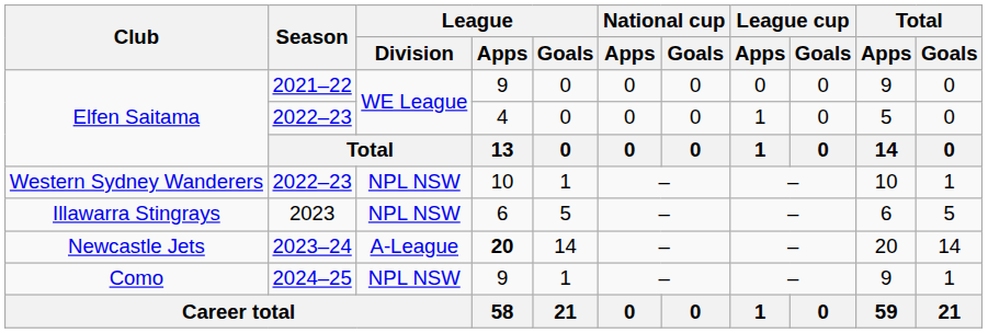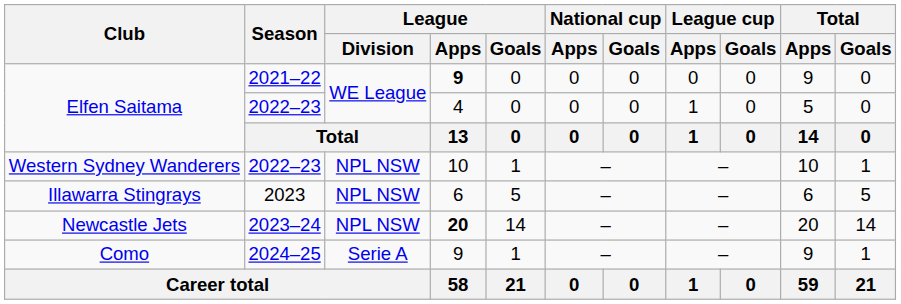Elfen Saitama / 2021–22 | League / Apps: normal -> bold
Newcastle Jets | League / Division: A-League -> NPL NSW
Como | League / Division: NPL NSW -> Serie A
